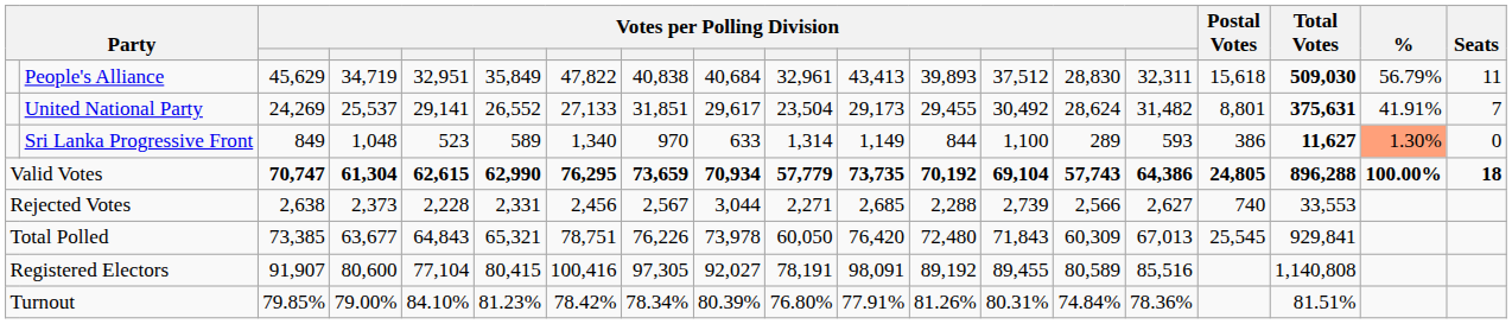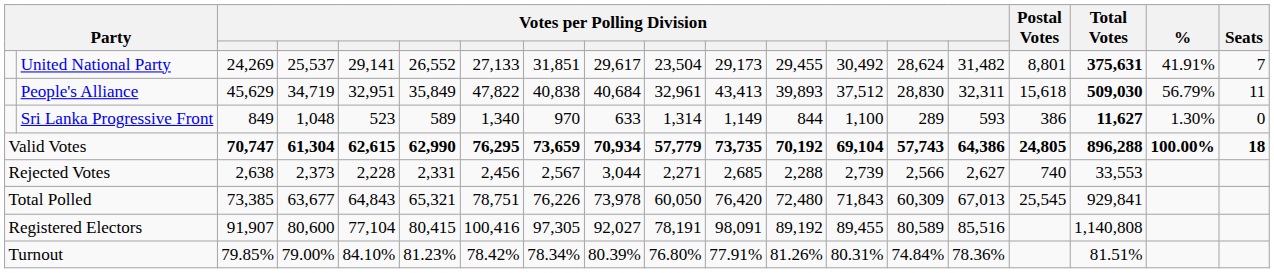rows swapped: People's Alliance <-> United National Party
Sri Lanka Progressive Front | %: lightsalmon background -> no background
